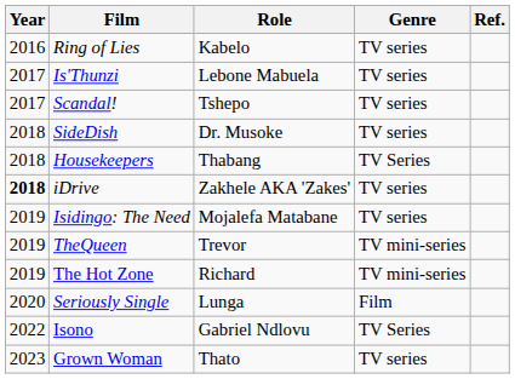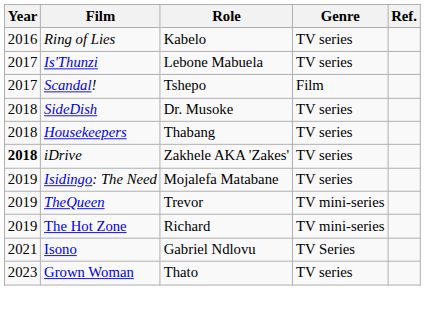Scandal! | Genre: TV series -> Film
Housekeepers | Genre: TV Series -> TV series
- row: 2020 | Seriously Single | Lunga | Film
Isono | Year: 2022 -> 2021
